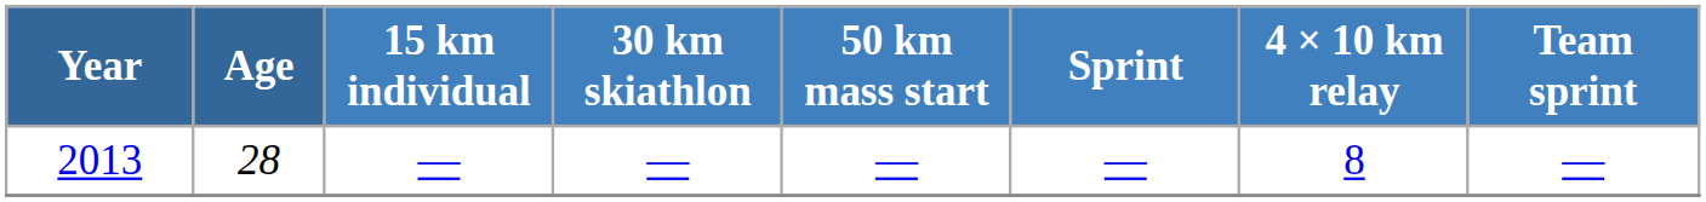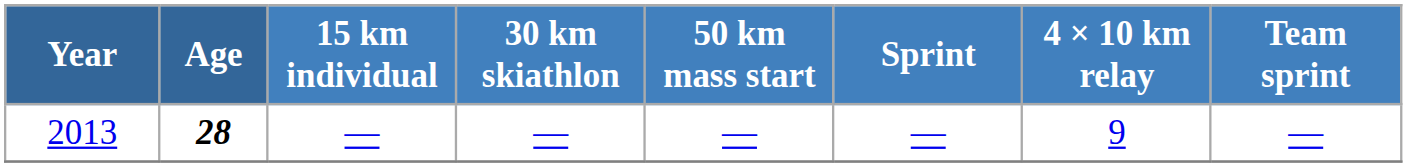2013 | Age: normal -> bold
2013 | 4 × 10 km relay: 8 -> 9
